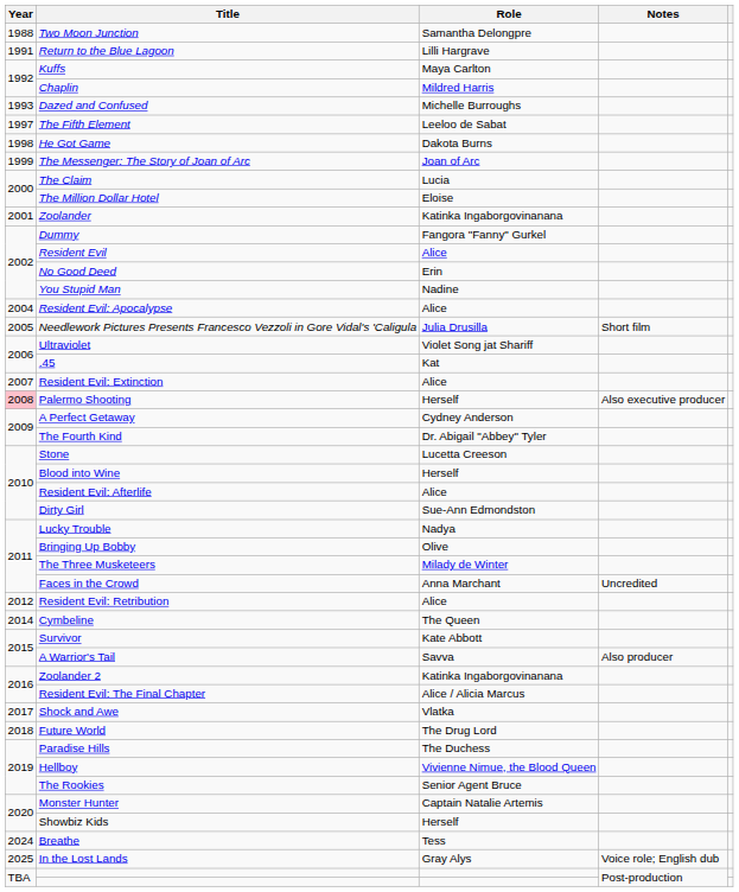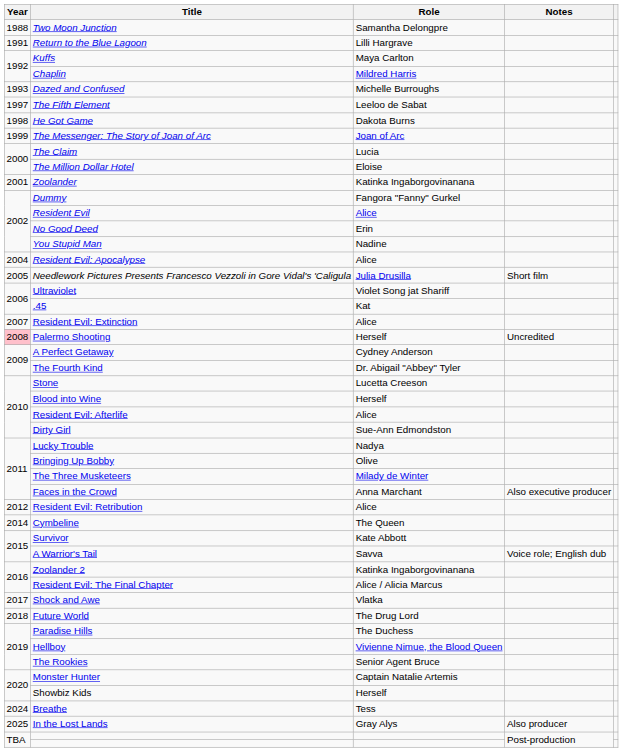Palermo Shooting | Notes: Also executive producer -> Uncredited
Faces in the Crowd | Notes: Uncredited -> Also executive producer
A Warrior's Tail | Notes: Also producer -> Voice role; English dub
In the Lost Lands | Notes: Voice role; English dub -> Also producer
